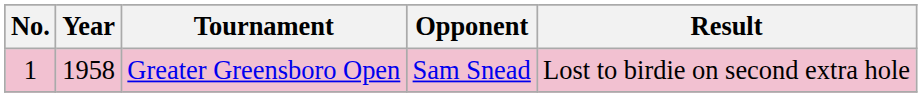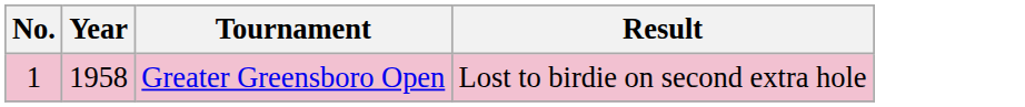- column: Opponent | Sam Snead
